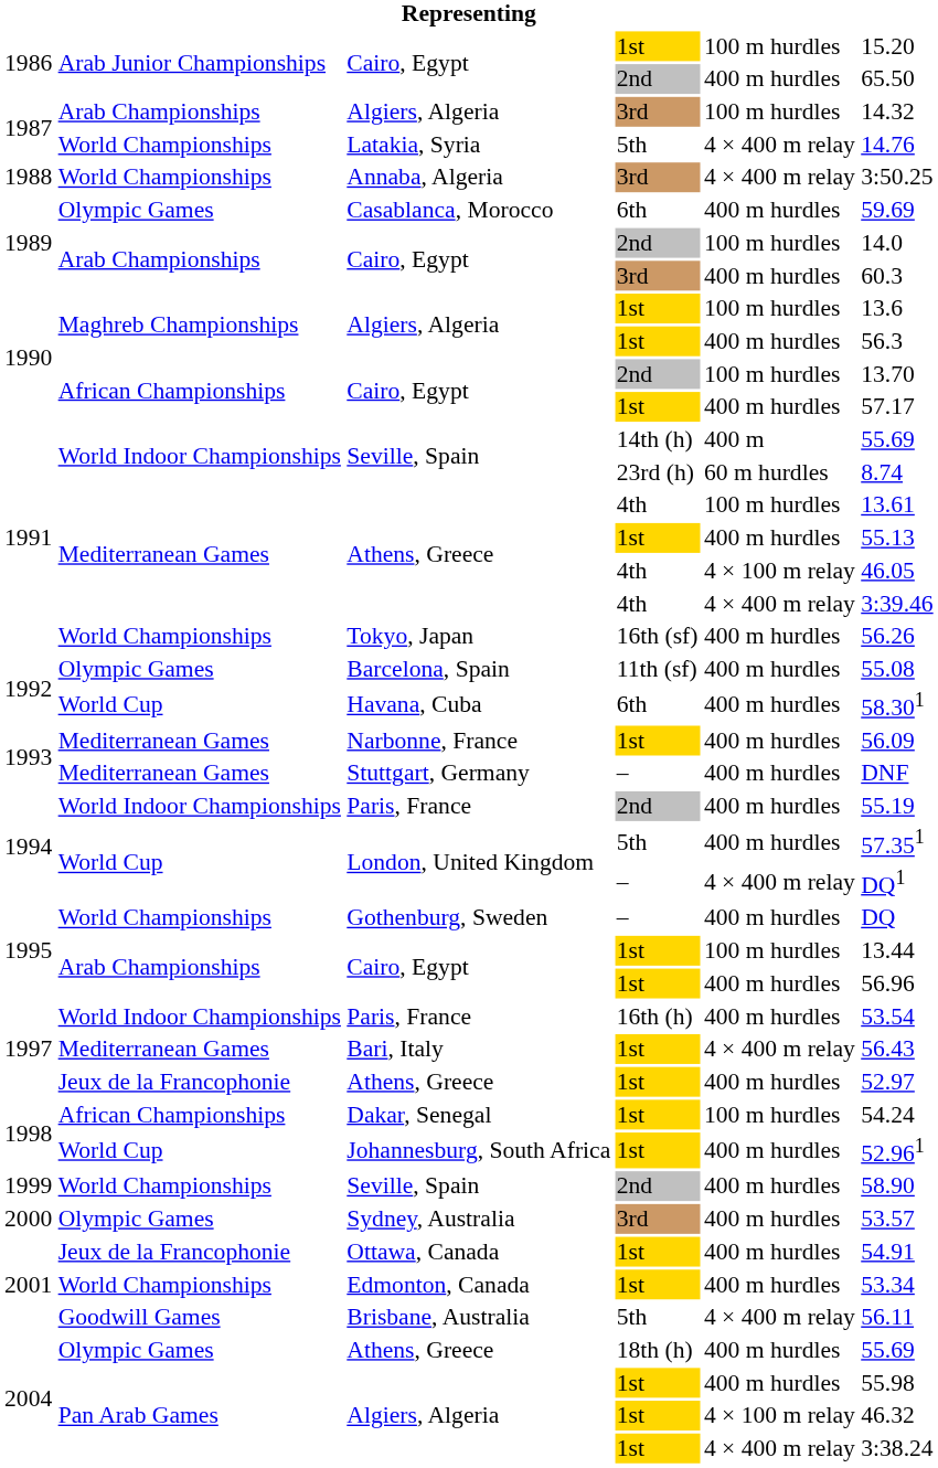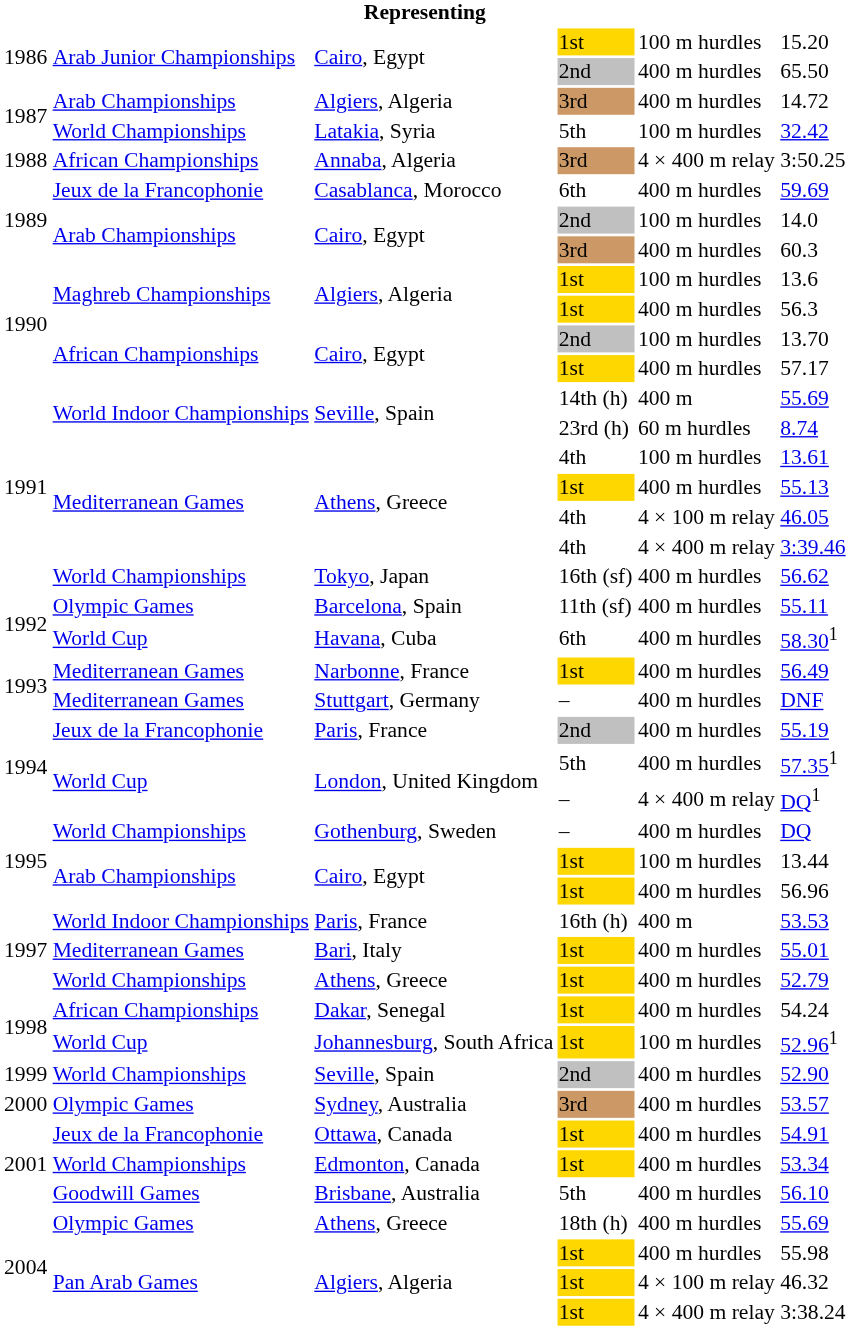1987 / Algiers, Algeria | column 5: 100 m hurdles -> 400 m hurdles
1987 / Algiers, Algeria | column 6: 14.32 -> 14.72
Latakia, Syria | column 5: 4 × 400 m relay -> 100 m hurdles
Latakia, Syria | column 6: 14.76 -> 32.42
Annaba, Algeria | column 2: World Championships -> African Championships
Casablanca, Morocco | column 2: Olympic Games -> Jeux de la Francophonie
Tokyo, Japan | column 6: 56.26 -> 56.62
Barcelona, Spain | column 6: 55.08 -> 55.11
Narbonne, France | column 6: 56.09 -> 56.49
1994 / Paris, France | column 2: World Indoor Championships -> Jeux de la Francophonie
1997 / Paris, France | column 5: 400 m hurdles -> 400 m
1997 / Paris, France | column 6: 53.54 -> 53.53
Bari, Italy | column 5: 4 × 400 m relay -> 400 m hurdles
Bari, Italy | column 6: 56.43 -> 55.01
1997 / Athens, Greece | column 2: Jeux de la Francophonie -> World Championships
1997 / Athens, Greece | column 6: 52.97 -> 52.79
Dakar, Senegal | column 5: 100 m hurdles -> 400 m hurdles
Johannesburg, South Africa | column 5: 400 m hurdles -> 100 m hurdles
1999 / Seville, Spain | column 6: 58.90 -> 52.90
Brisbane, Australia | column 5: 4 × 400 m relay -> 400 m hurdles
Brisbane, Australia | column 6: 56.11 -> 56.10
